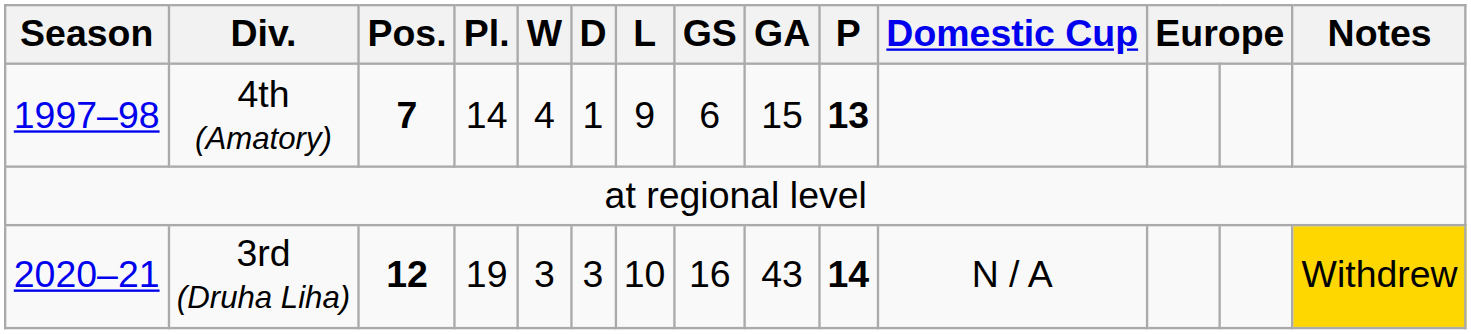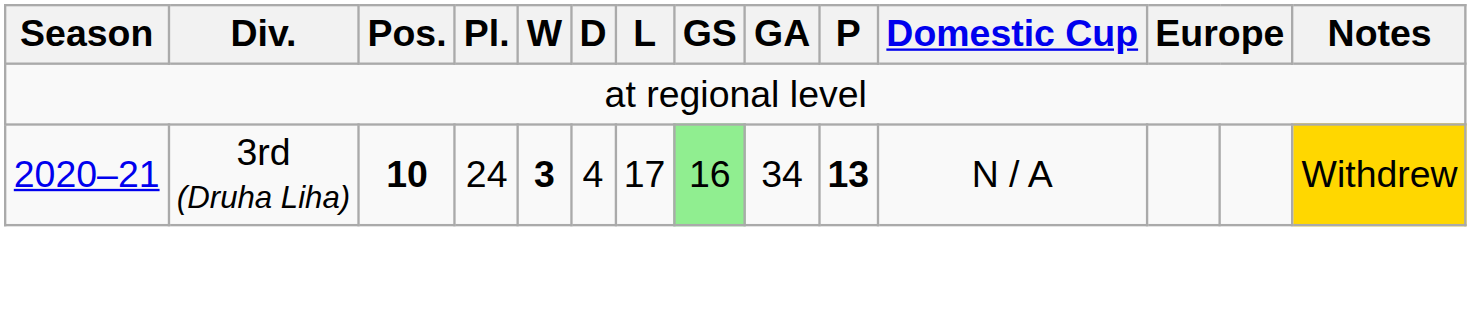- row: 1997–98 | 4th (Amatory) | 7 | 14 | 4 | 1 | 9 | 6 | 15 | 13
3rd (Druha Liha) | Pos.: 12 -> 10
3rd (Druha Liha) | Pl.: 19 -> 24
3rd (Druha Liha) | W: normal -> bold
3rd (Druha Liha) | D: 3 -> 4
3rd (Druha Liha) | L: 10 -> 17
3rd (Druha Liha) | GS: no background -> lightgreen background
3rd (Druha Liha) | GA: 43 -> 34
3rd (Druha Liha) | P: 14 -> 13
